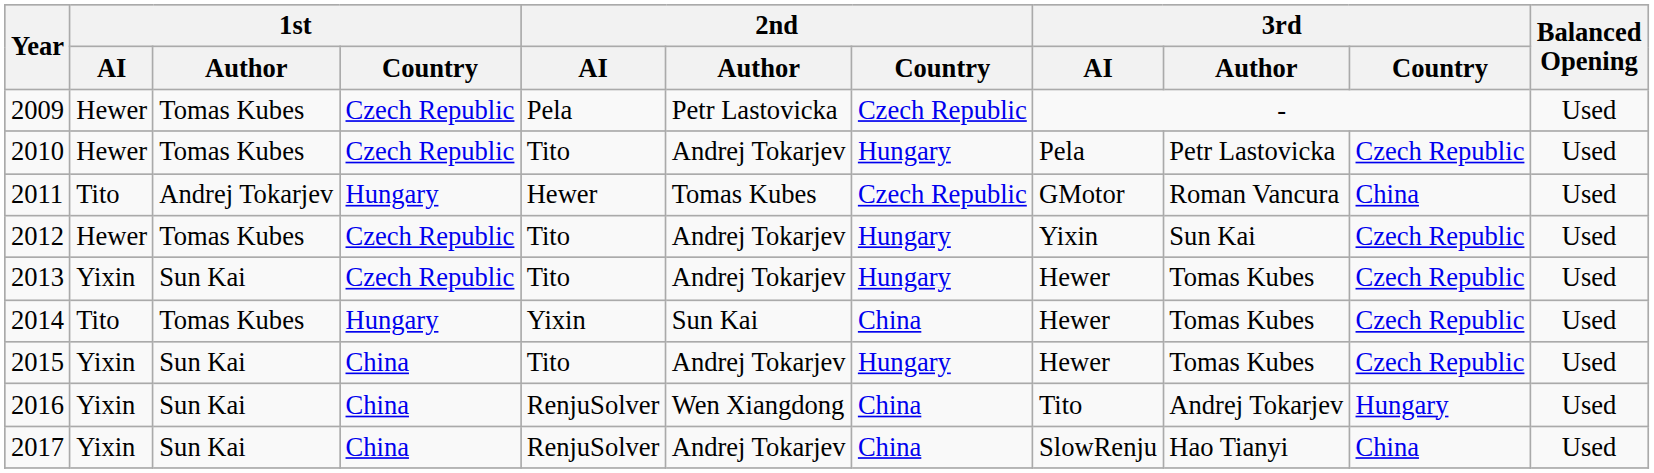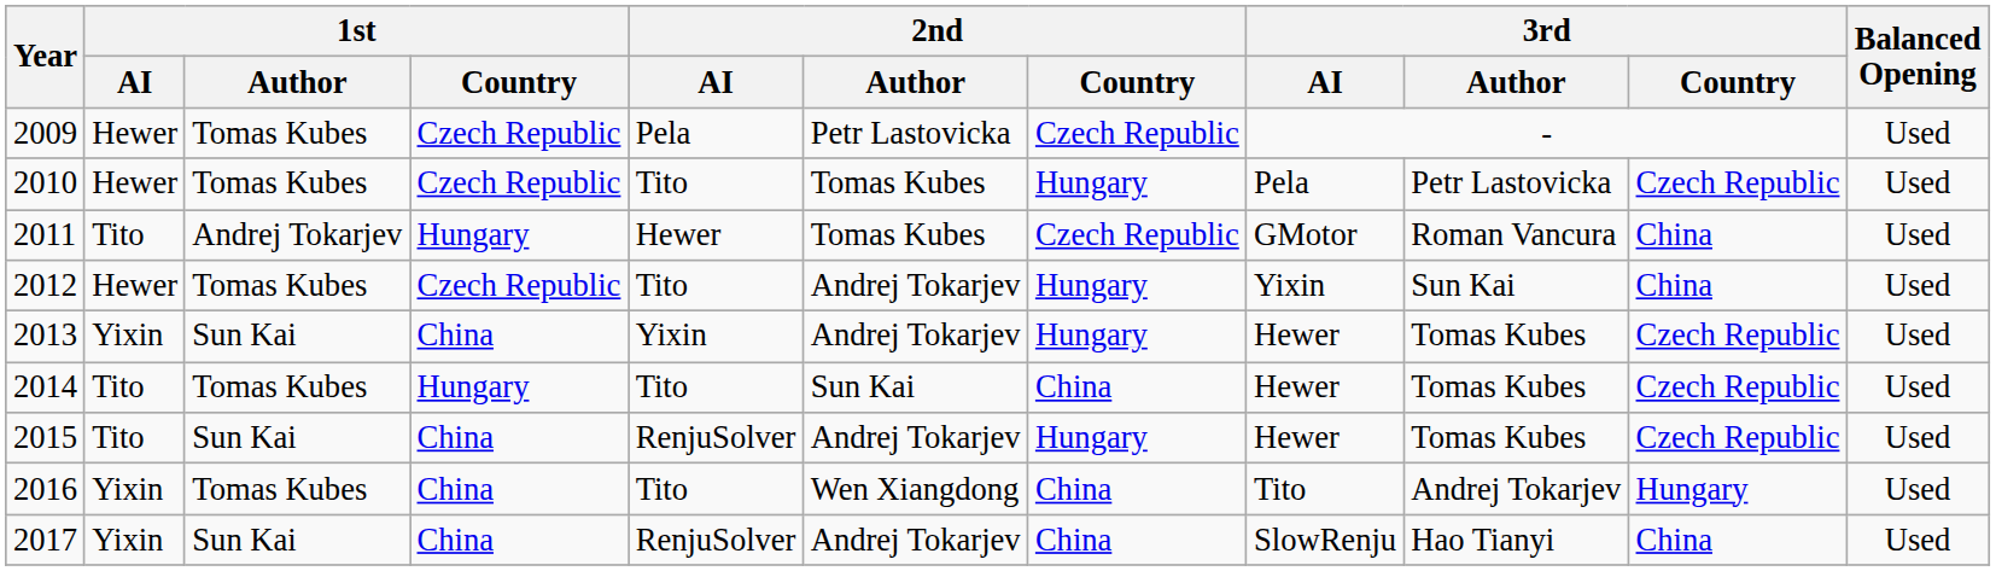2010 | 2nd / Author: Andrej Tokarjev -> Tomas Kubes
2012 | 3rd / Country: Czech Republic -> China
2013 | 1st / Country: Czech Republic -> China
2013 | 2nd / AI: Tito -> Yixin
2014 | 2nd / AI: Yixin -> Tito
2015 | 1st / AI: Yixin -> Tito
2015 | 2nd / AI: Tito -> RenjuSolver
2016 | 1st / Author: Sun Kai -> Tomas Kubes
2016 | 2nd / AI: RenjuSolver -> Tito
